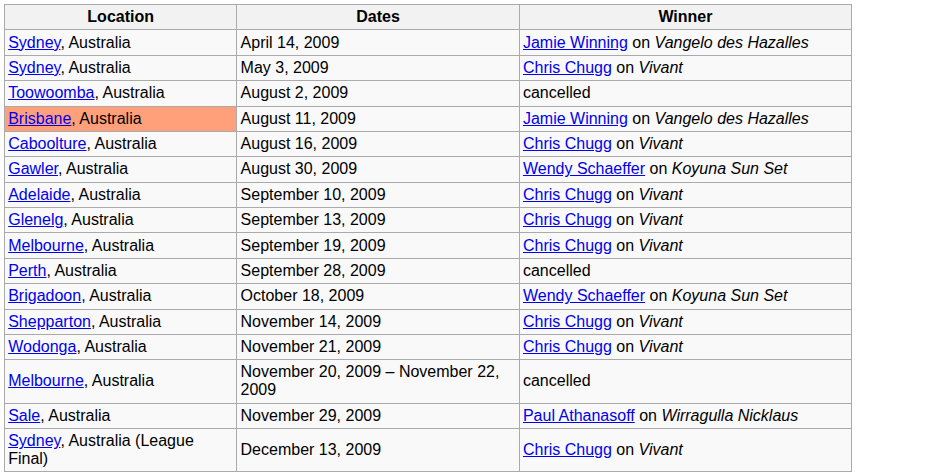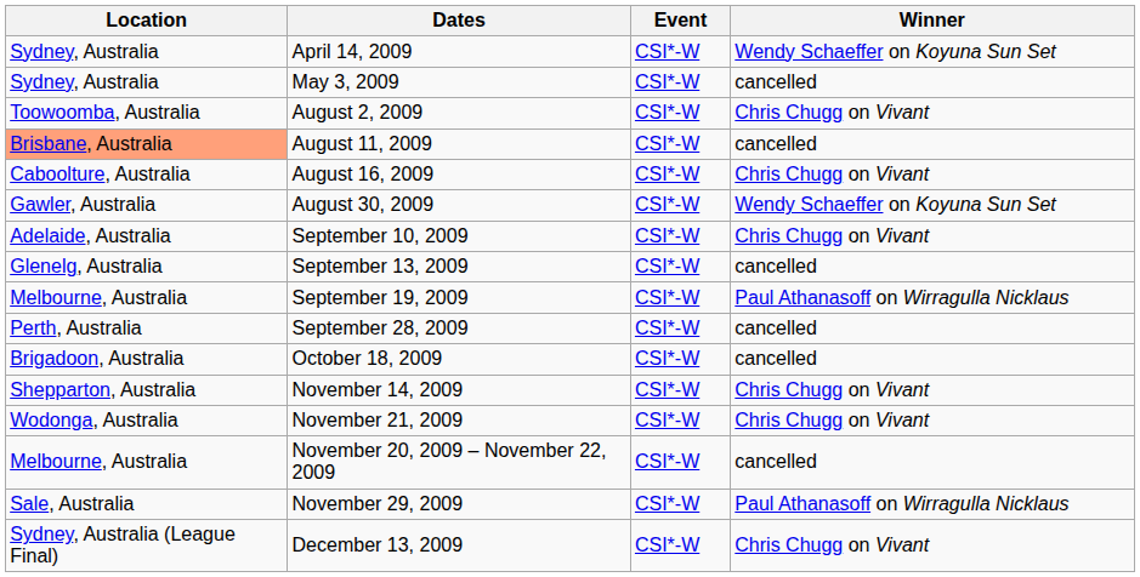+ column: Event | CSI*-W | CSI*-W | CSI*-W | CSI*-W | CSI*-W | CSI*-W | CSI*-W | CSI*-W | CSI*-W | CSI*-W | CSI*-W | CSI*-W | CSI*-W | CSI*-W | CSI*-W | CSI*-W
April 14, 2009 | Winner: Jamie Winning on Vangelo des Hazalles -> Wendy Schaeffer on Koyuna Sun Set
May 3, 2009 | Winner: Chris Chugg on Vivant -> cancelled
August 2, 2009 | Winner: cancelled -> Chris Chugg on Vivant
August 11, 2009 | Winner: Jamie Winning on Vangelo des Hazalles -> cancelled
September 13, 2009 | Winner: Chris Chugg on Vivant -> cancelled
September 19, 2009 | Winner: Chris Chugg on Vivant -> Paul Athanasoff on Wirragulla Nicklaus
October 18, 2009 | Winner: Wendy Schaeffer on Koyuna Sun Set -> cancelled
